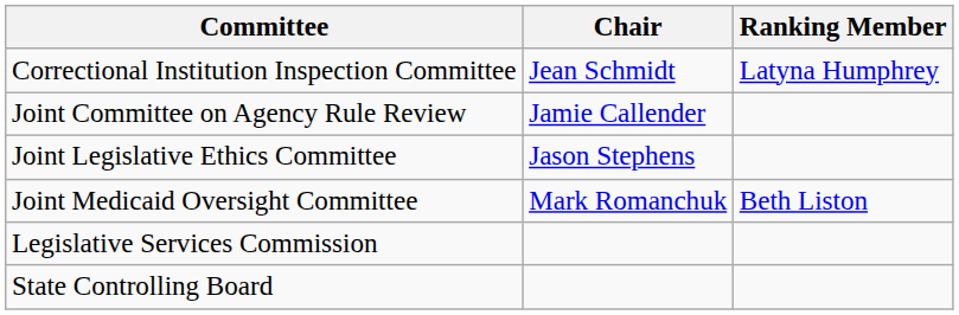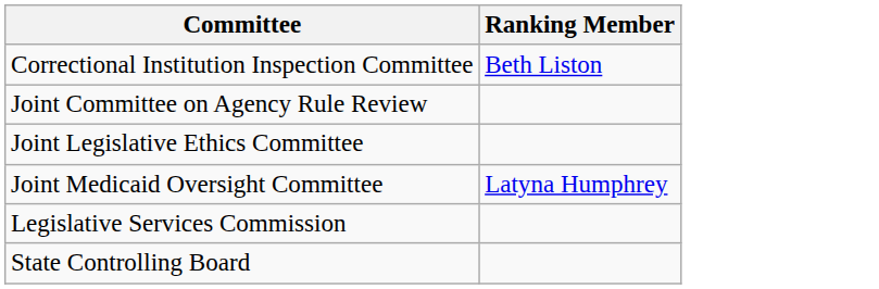- column: Chair | Jean Schmidt | Jamie Callender | Jason Stephens | Mark Romanchuk
Correctional Institution Inspection Committee | Ranking Member: Latyna Humphrey -> Beth Liston
Joint Medicaid Oversight Committee | Ranking Member: Beth Liston -> Latyna Humphrey
